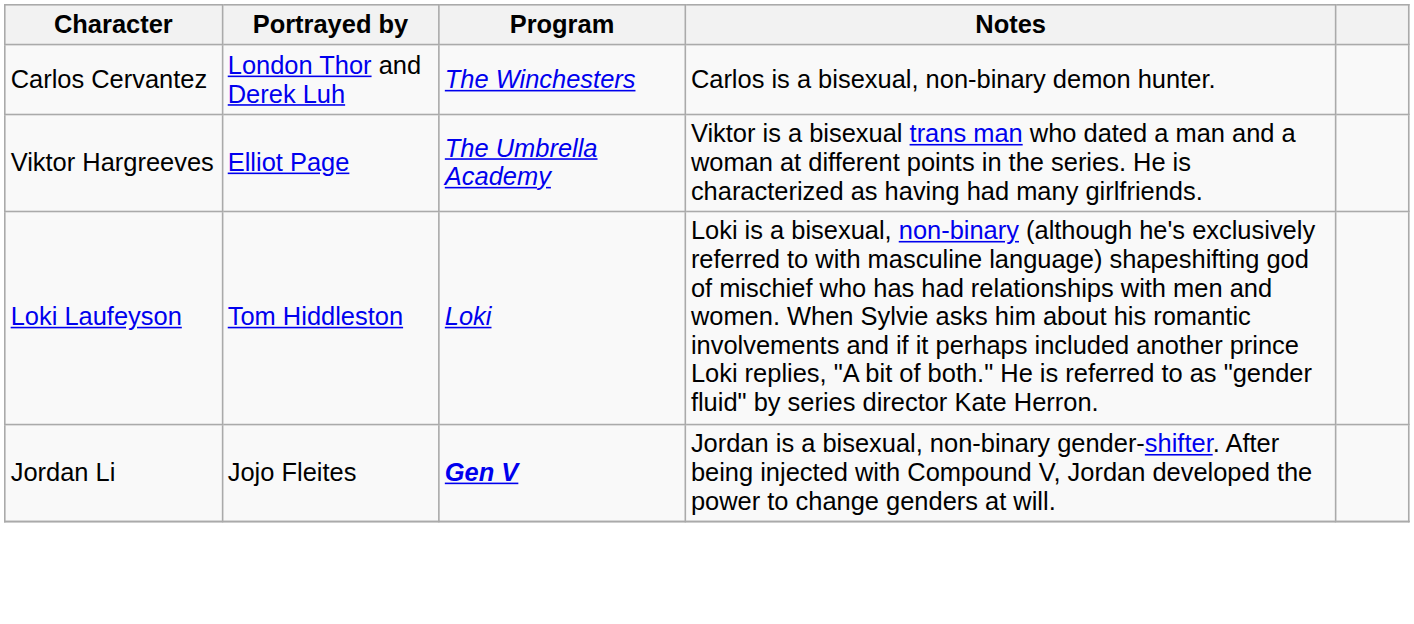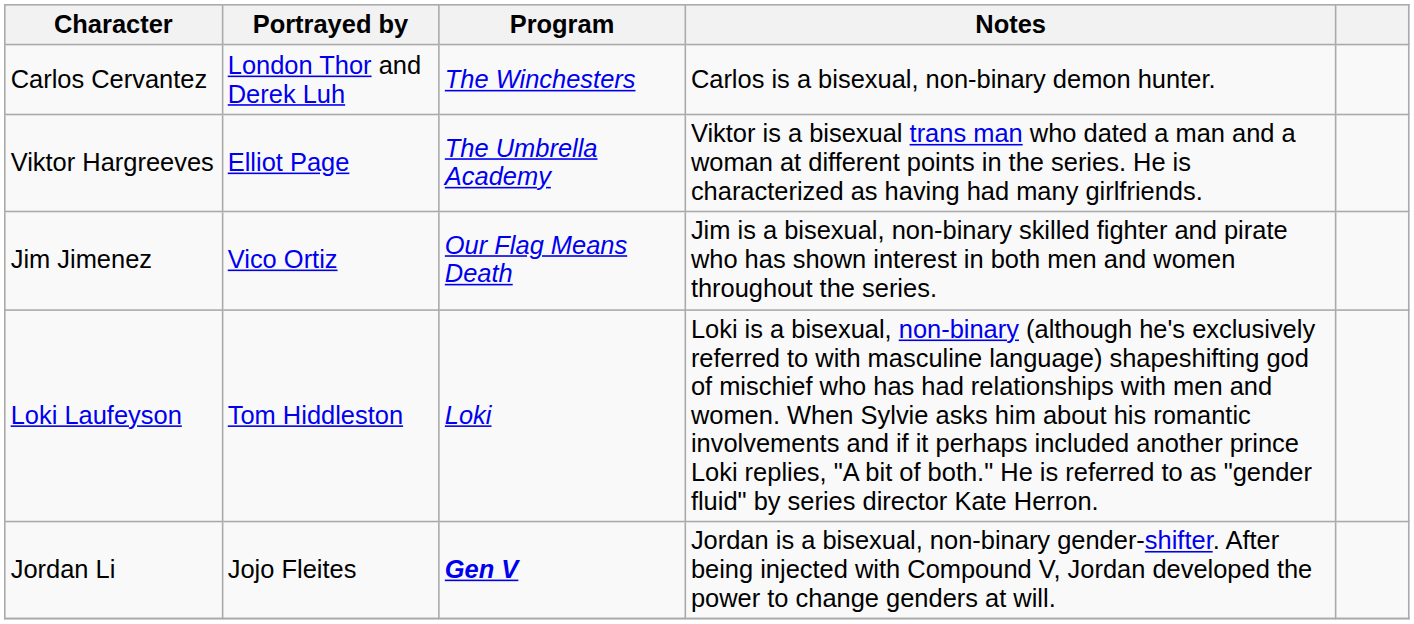+ row: Jim Jimenez | Vico Ortiz | Our Flag Means Death | Jim is a bisexual, non-binary skilled fighter and pirate who has shown interest in both men and women throughout the series.
